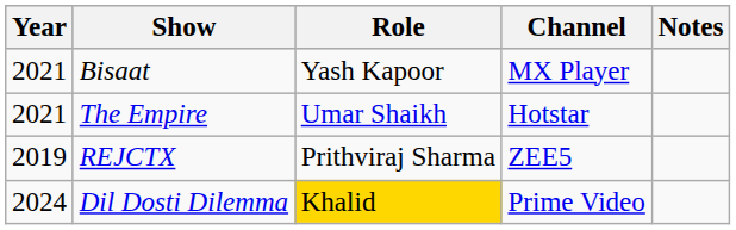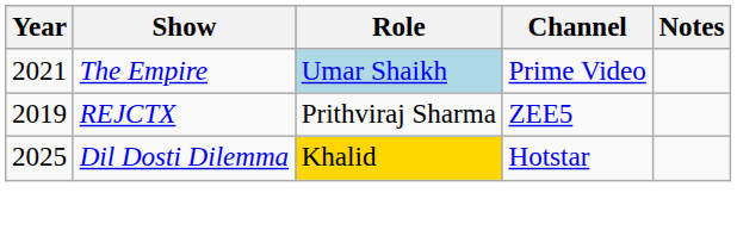- row: 2021 | Bisaat | Yash Kapoor | MX Player
The Empire | Role: no background -> lightblue background
The Empire | Channel: Hotstar -> Prime Video
Dil Dosti Dilemma | Year: 2024 -> 2025
Dil Dosti Dilemma | Channel: Prime Video -> Hotstar
